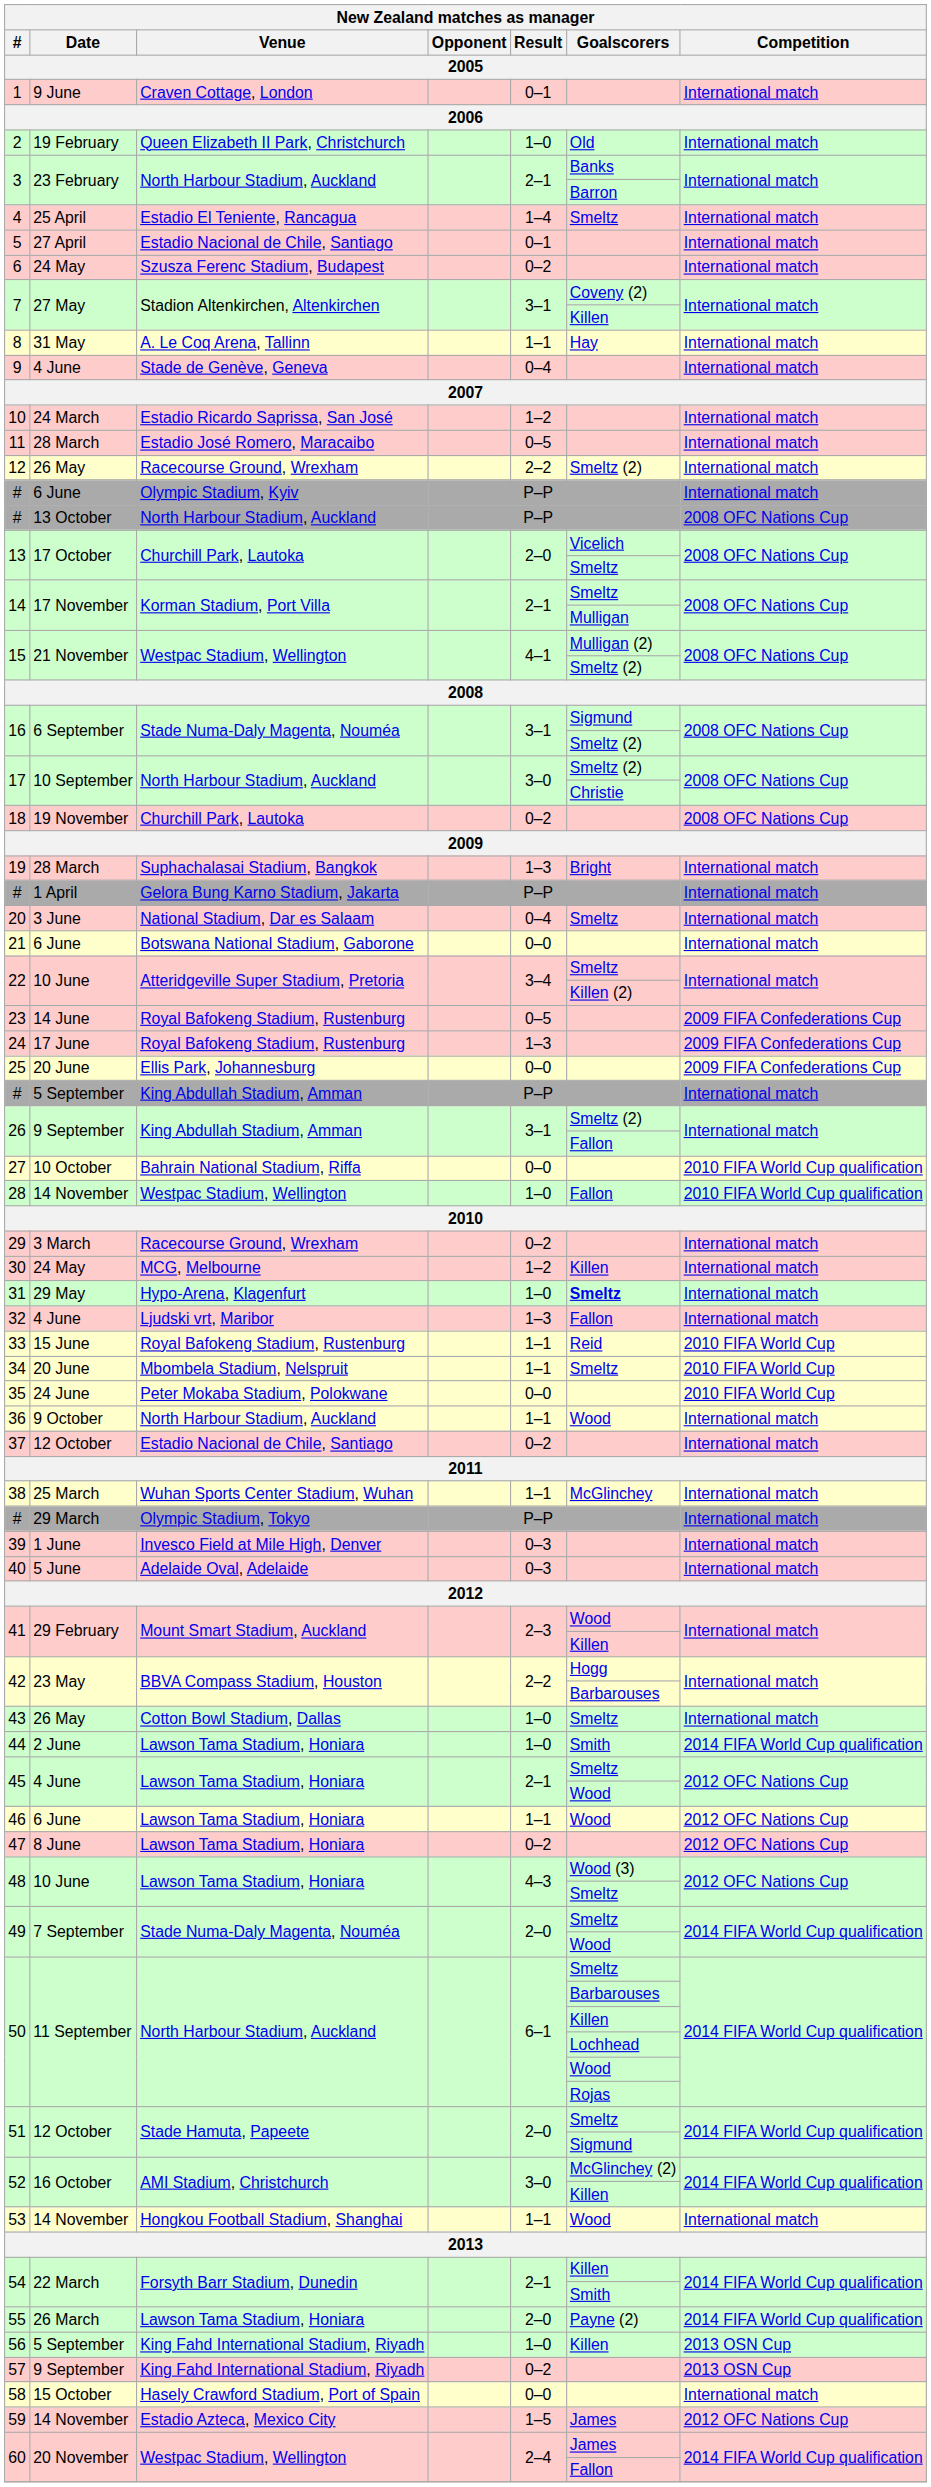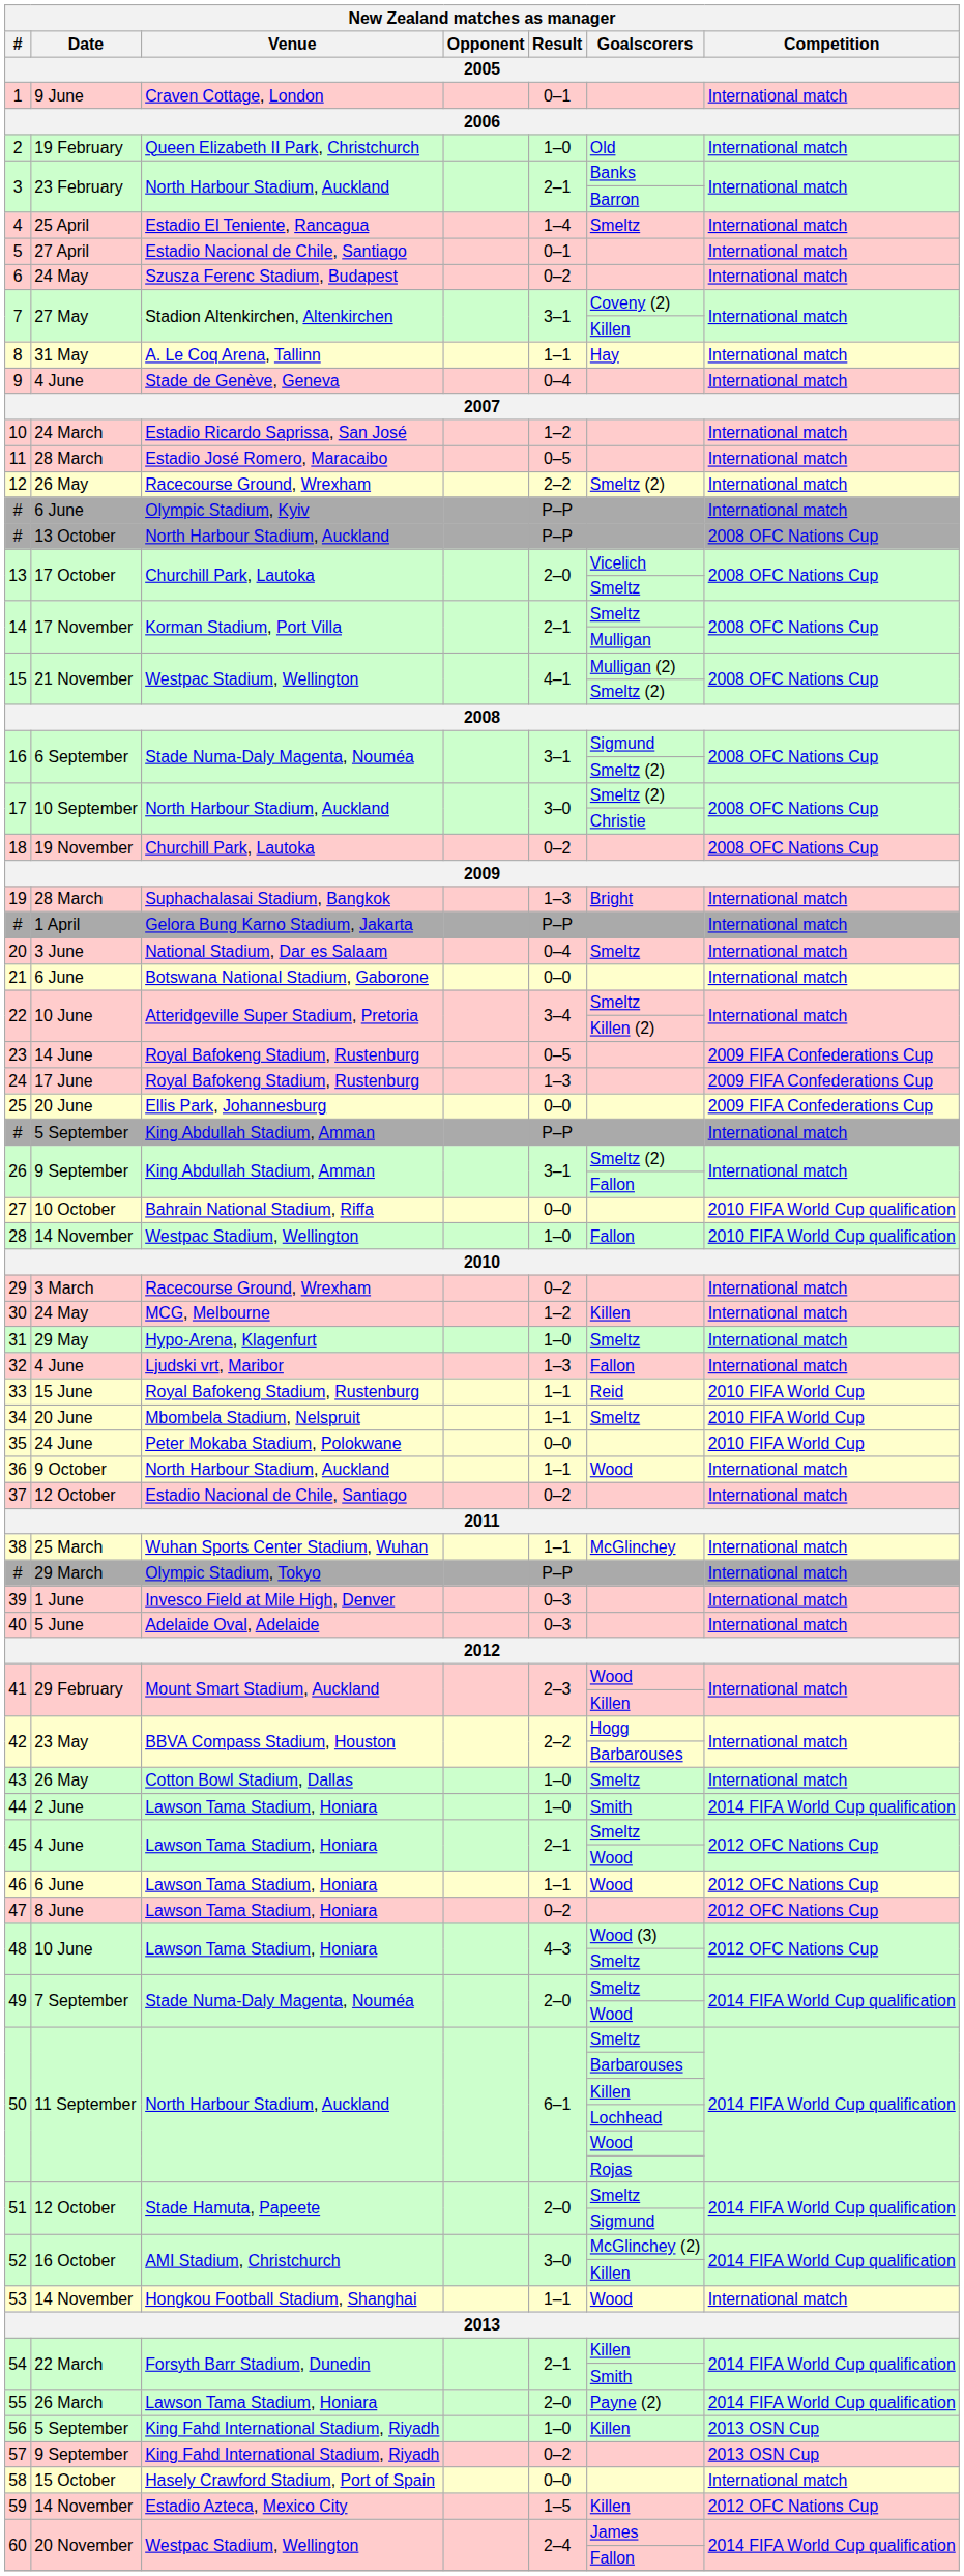31 | Goalscorers: bold -> normal
59 | Goalscorers: James -> Killen
